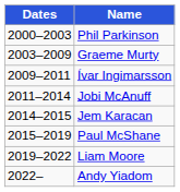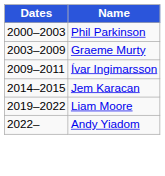- row: 2011–2014 | Jobi McAnuff
- row: 2015–2019 | Paul McShane
